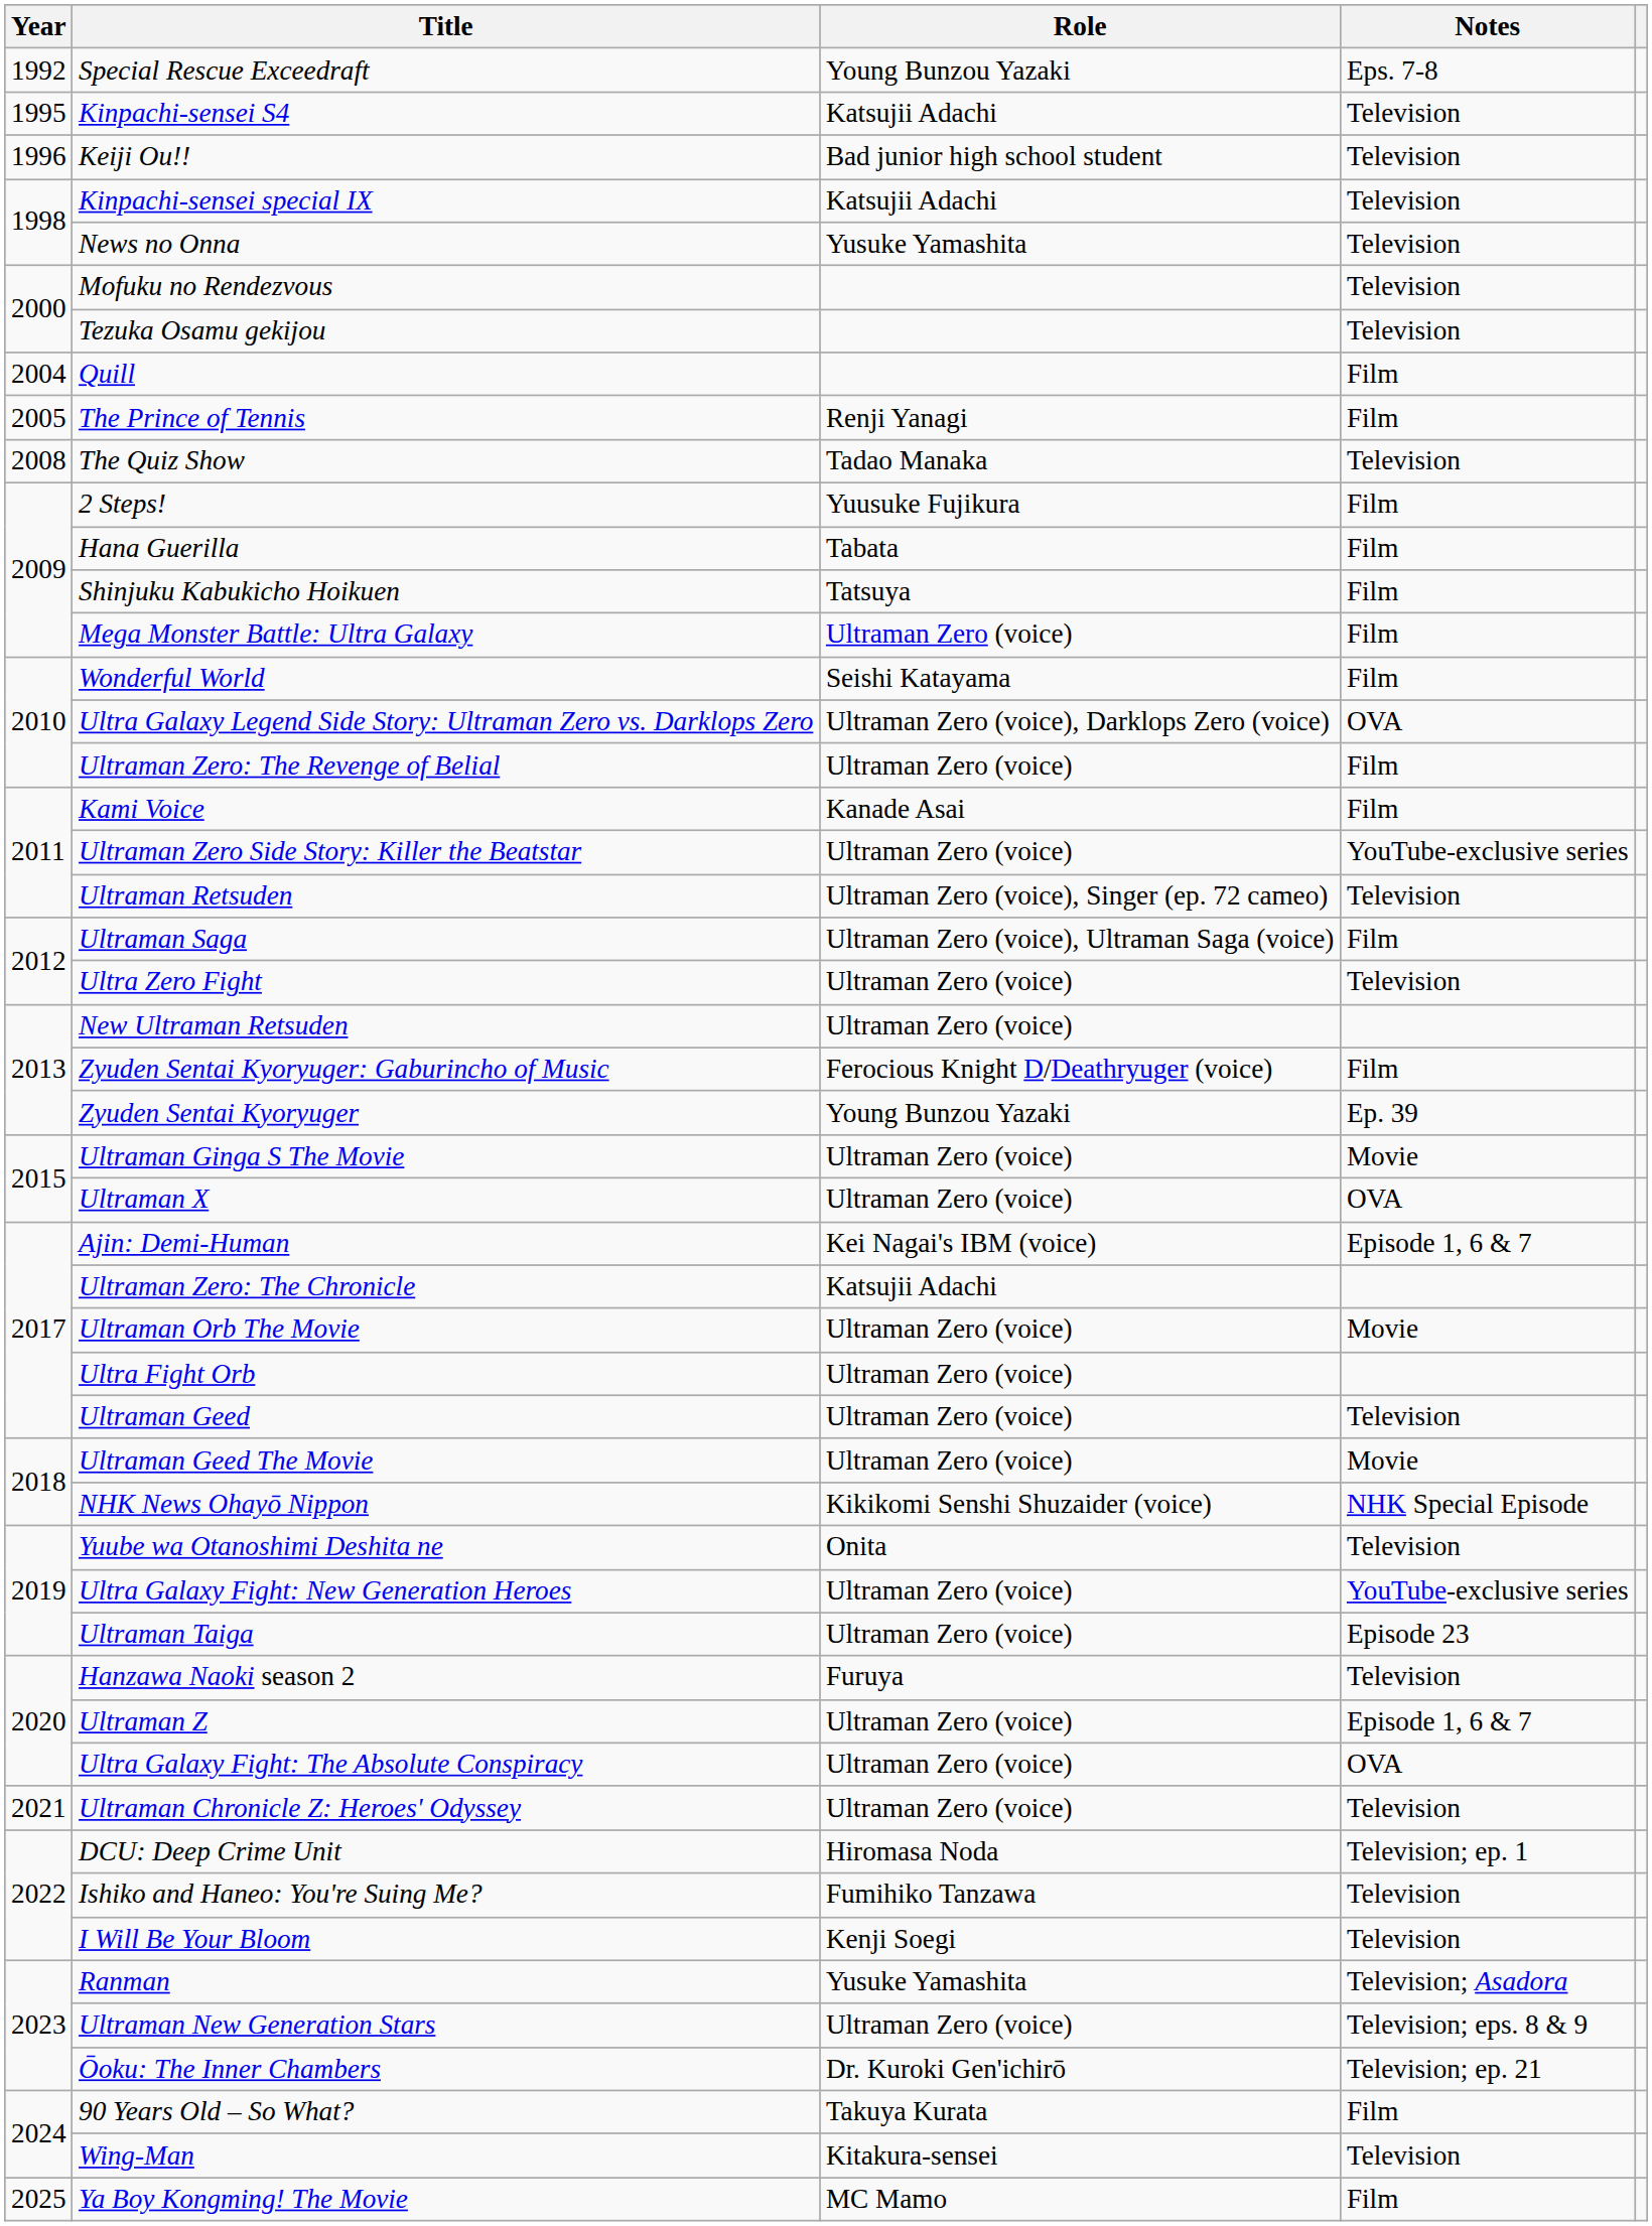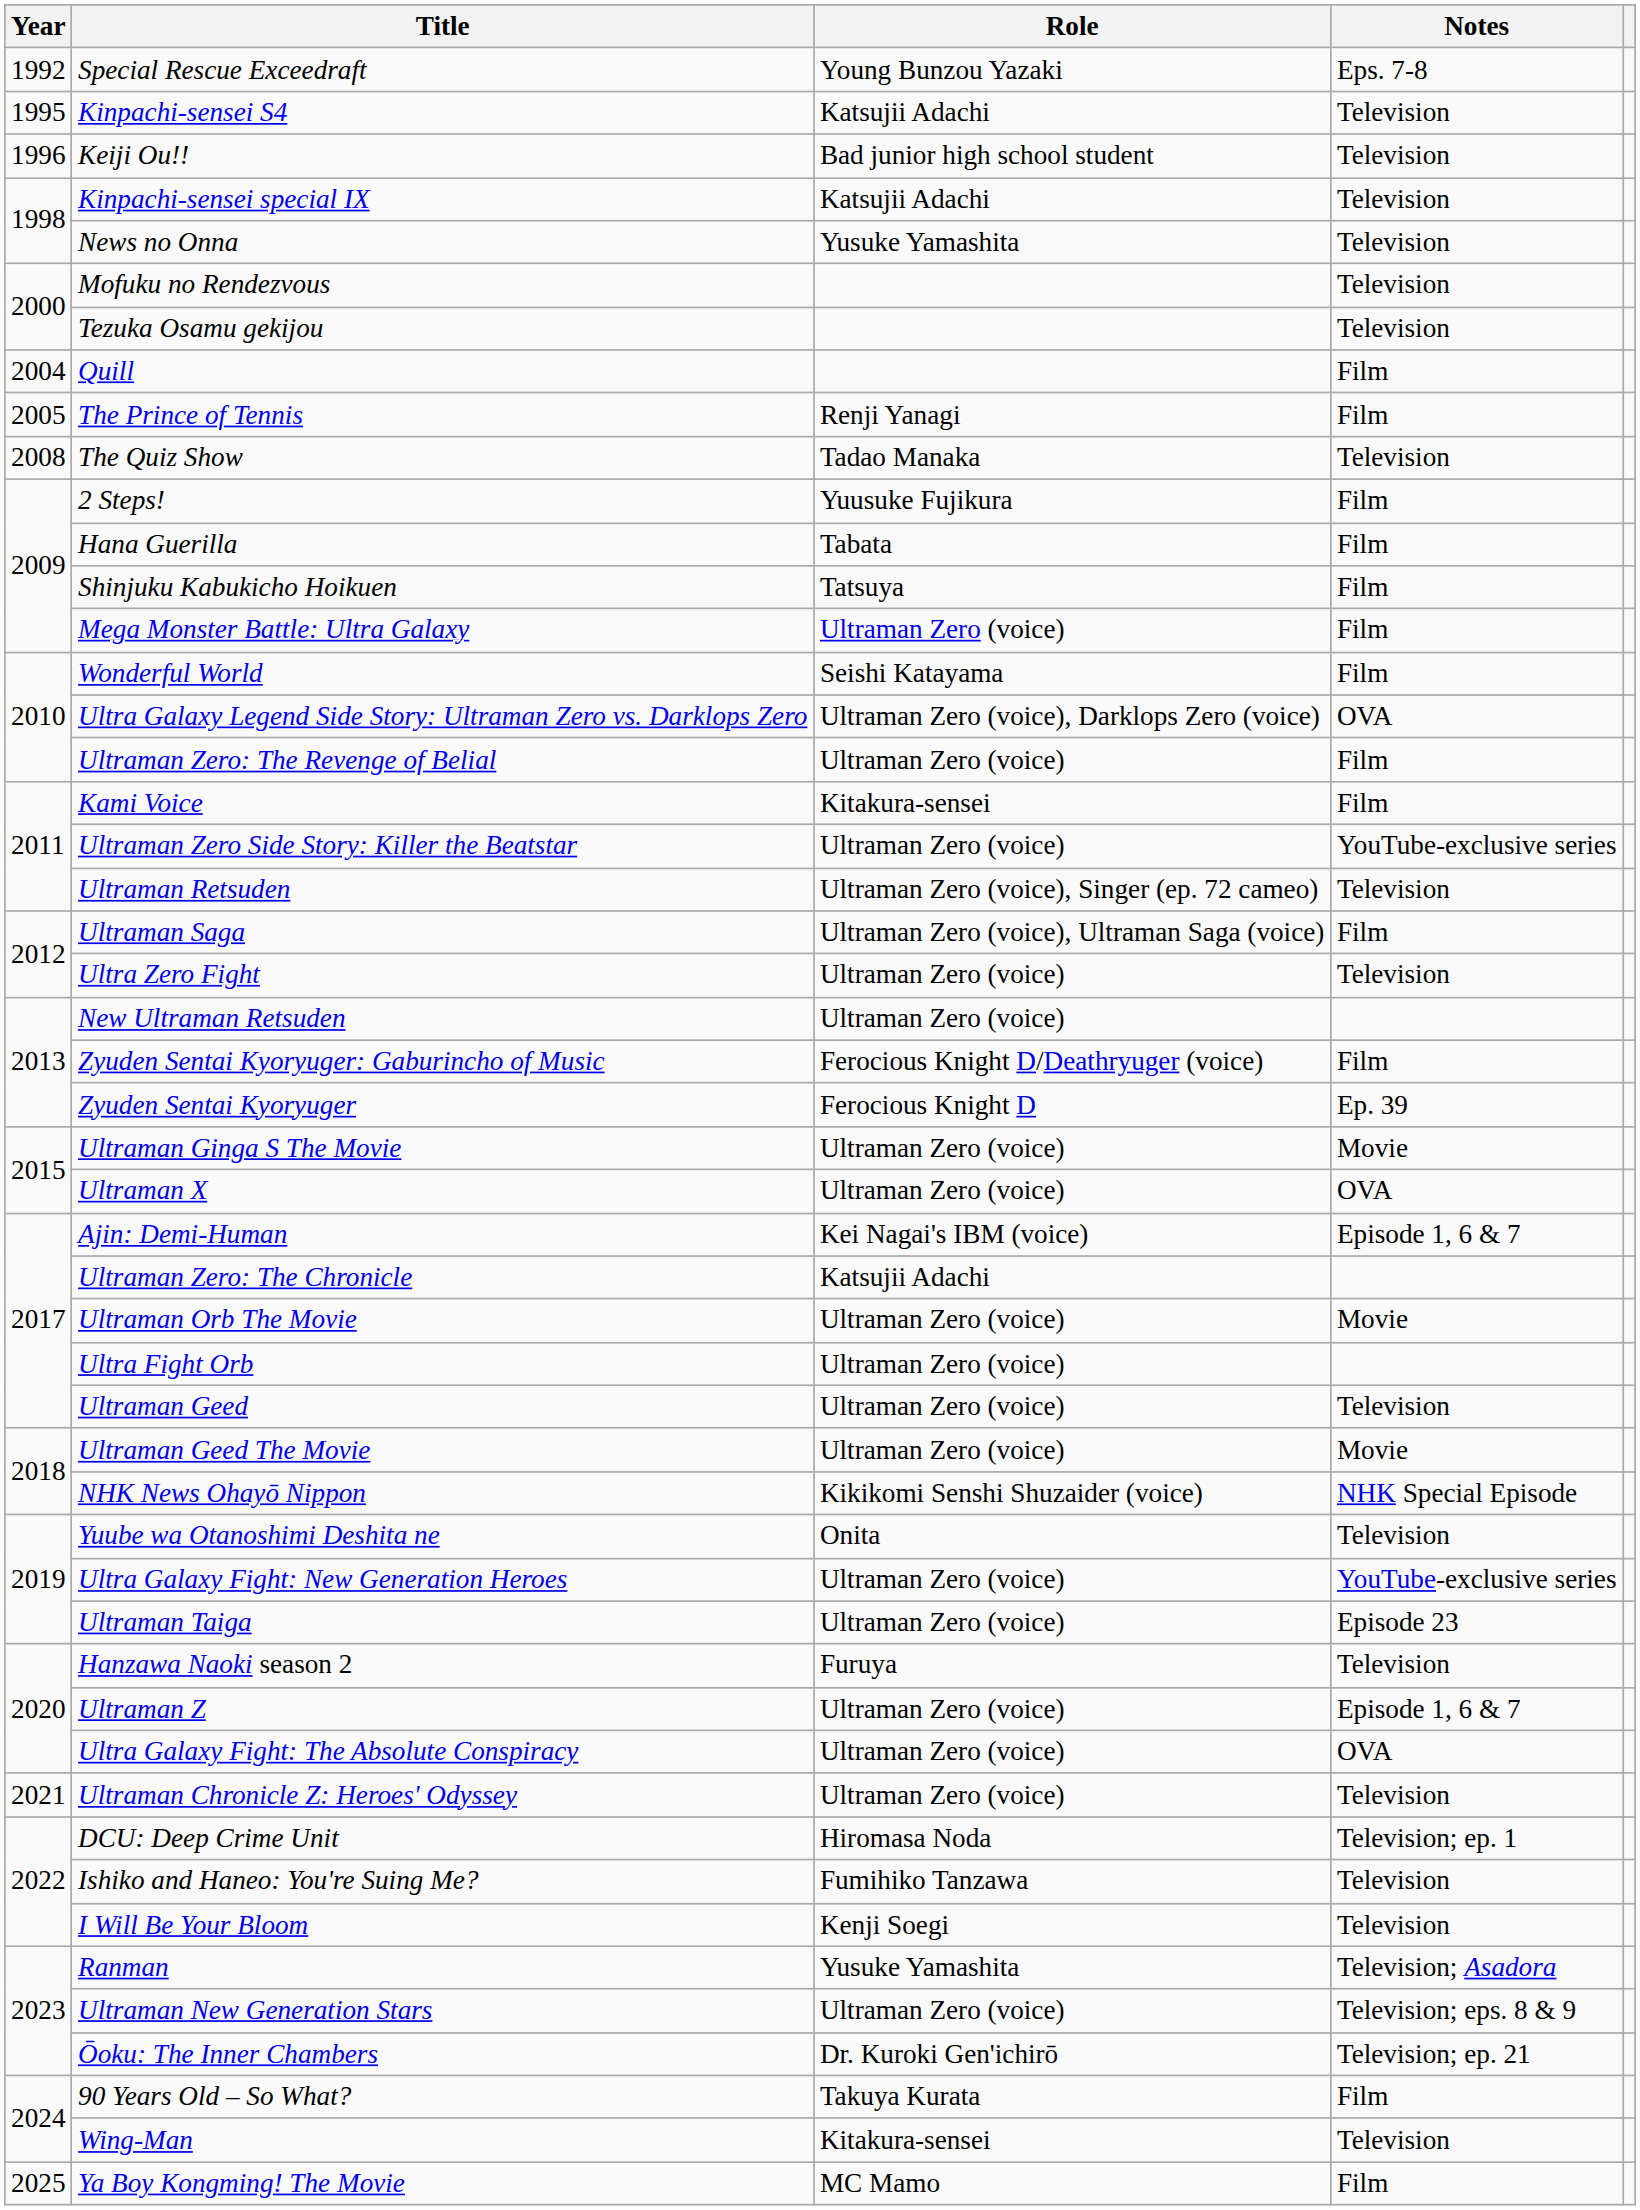Kami Voice | Role: Kanade Asai -> Kitakura-sensei
Zyuden Sentai Kyoryuger | Role: Young Bunzou Yazaki -> Ferocious Knight D
